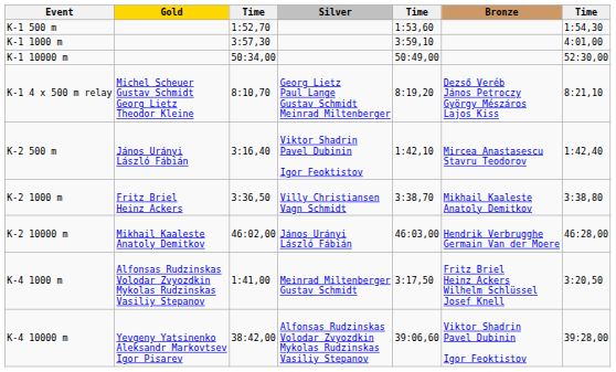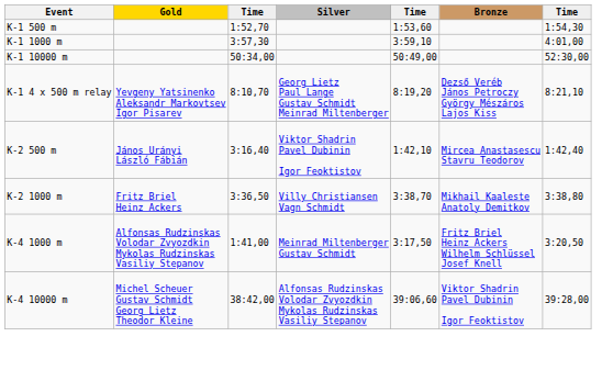K-1 4 x 500 m relay | Gold: Michel Scheuer Gustav Schmidt Georg Lietz Theodor Kleine -> Yevgeny Yatsinenko Aleksandr Markovtsev Igor Pisarev
- row: K-2 10000 m | Mikhail Kaaleste Anatoly Demitkov | 46:02,00 | János Urányi László Fábián | 46:03,00 | Hendrik Verbrugghe Germain Van der Moere | 46:28,00
K-4 10000 m | Gold: Yevgeny Yatsinenko Aleksandr Markovtsev Igor Pisarev -> Michel Scheuer Gustav Schmidt Georg Lietz Theodor Kleine
